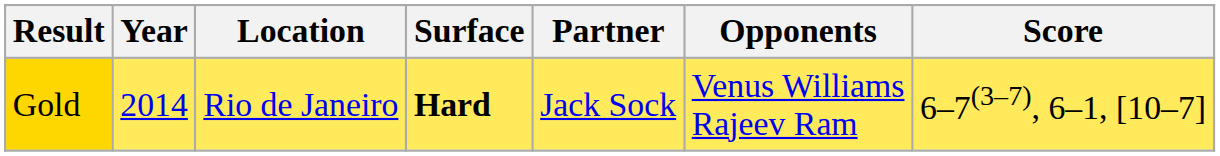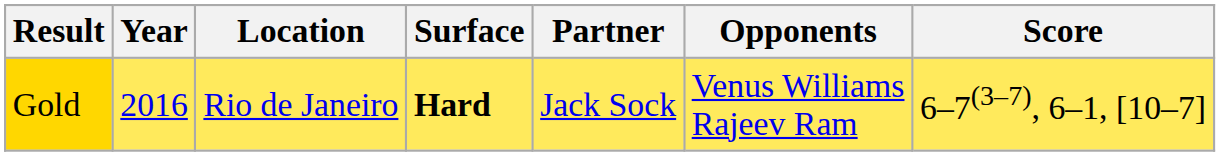Gold | Year: 2014 -> 2016
